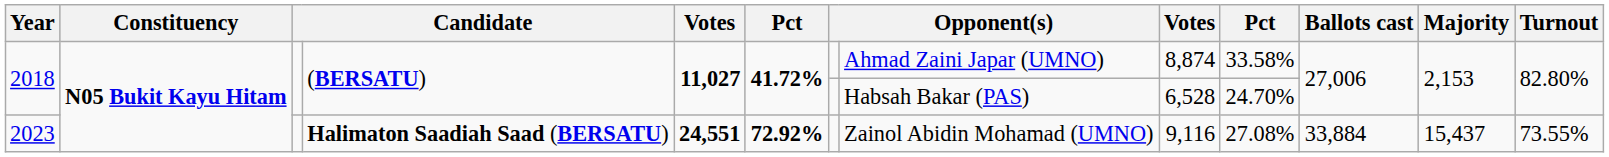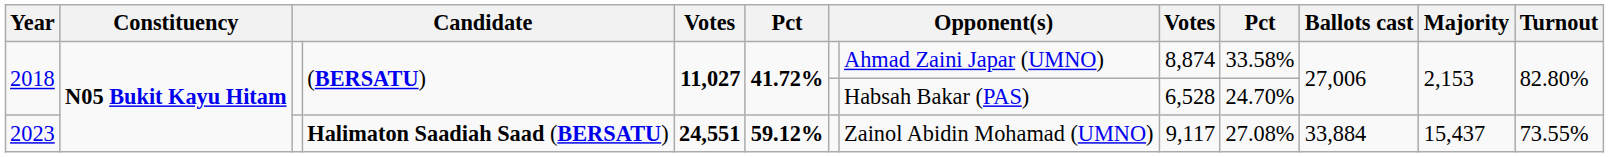2023 | column 6: 72.92% -> 59.12%
2023 | column 9: 9,116 -> 9,117
